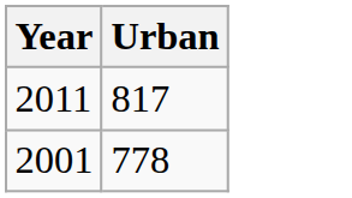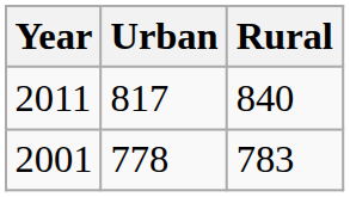+ column: Rural | 840 | 783
